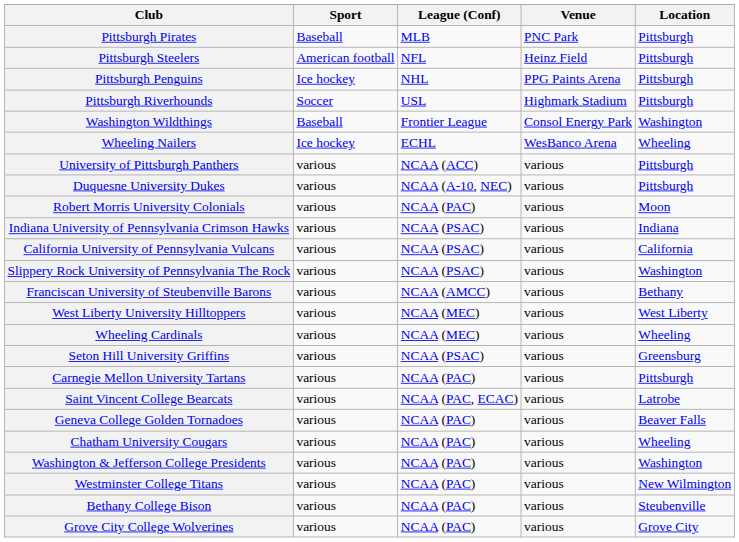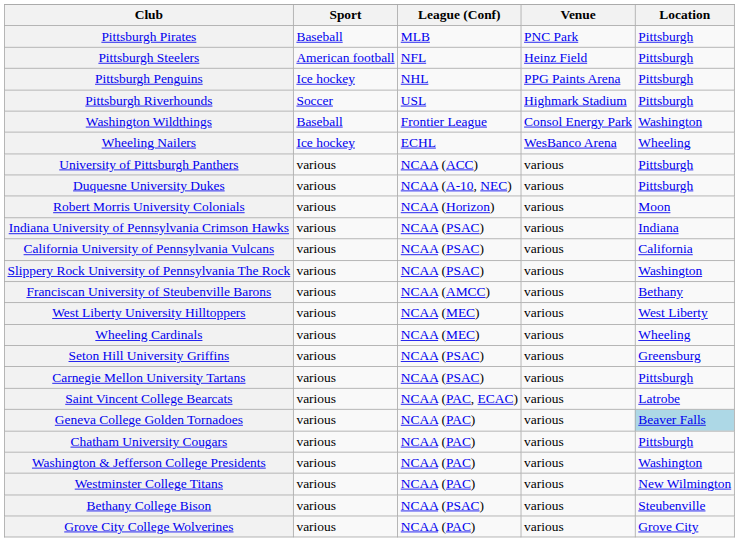Robert Morris University Colonials | League (Conf): NCAA (PAC) -> NCAA (Horizon)
Carnegie Mellon University Tartans | League (Conf): NCAA (PAC) -> NCAA (PSAC)
Geneva College Golden Tornadoes | Location: no background -> lightblue background
Chatham University Cougars | Location: Wheeling -> Pittsburgh
Bethany College Bison | League (Conf): NCAA (PAC) -> NCAA (PSAC)
